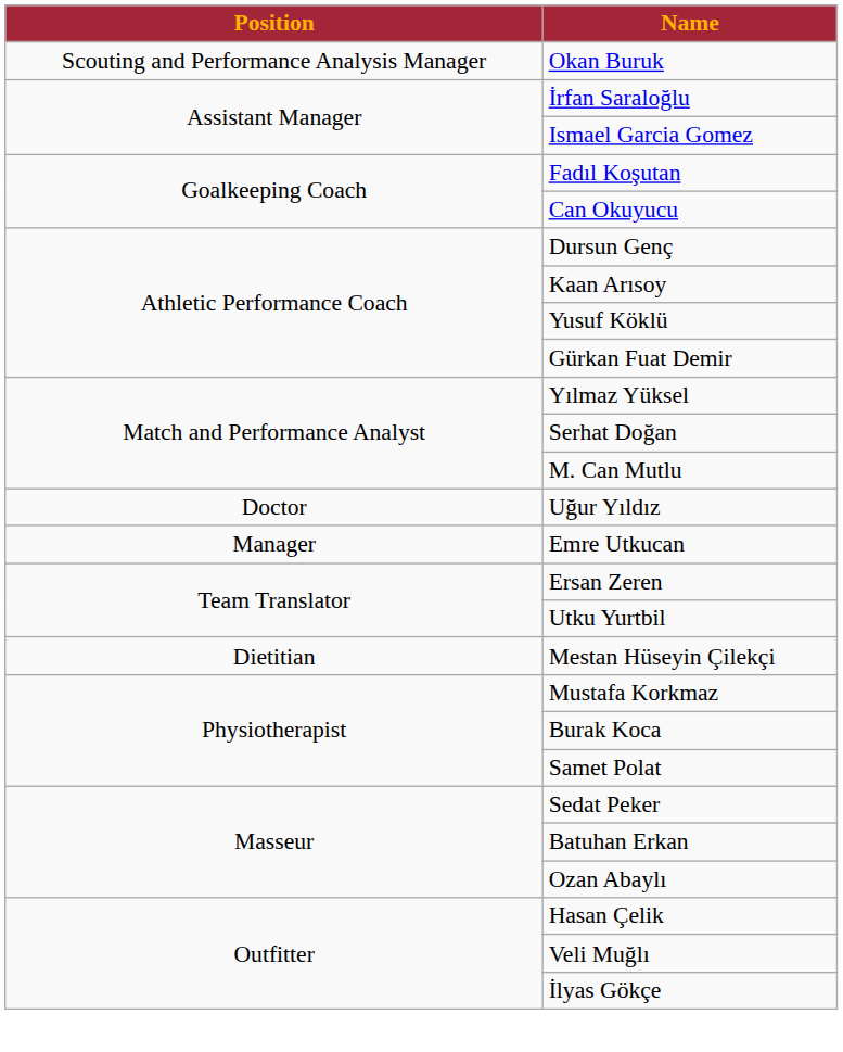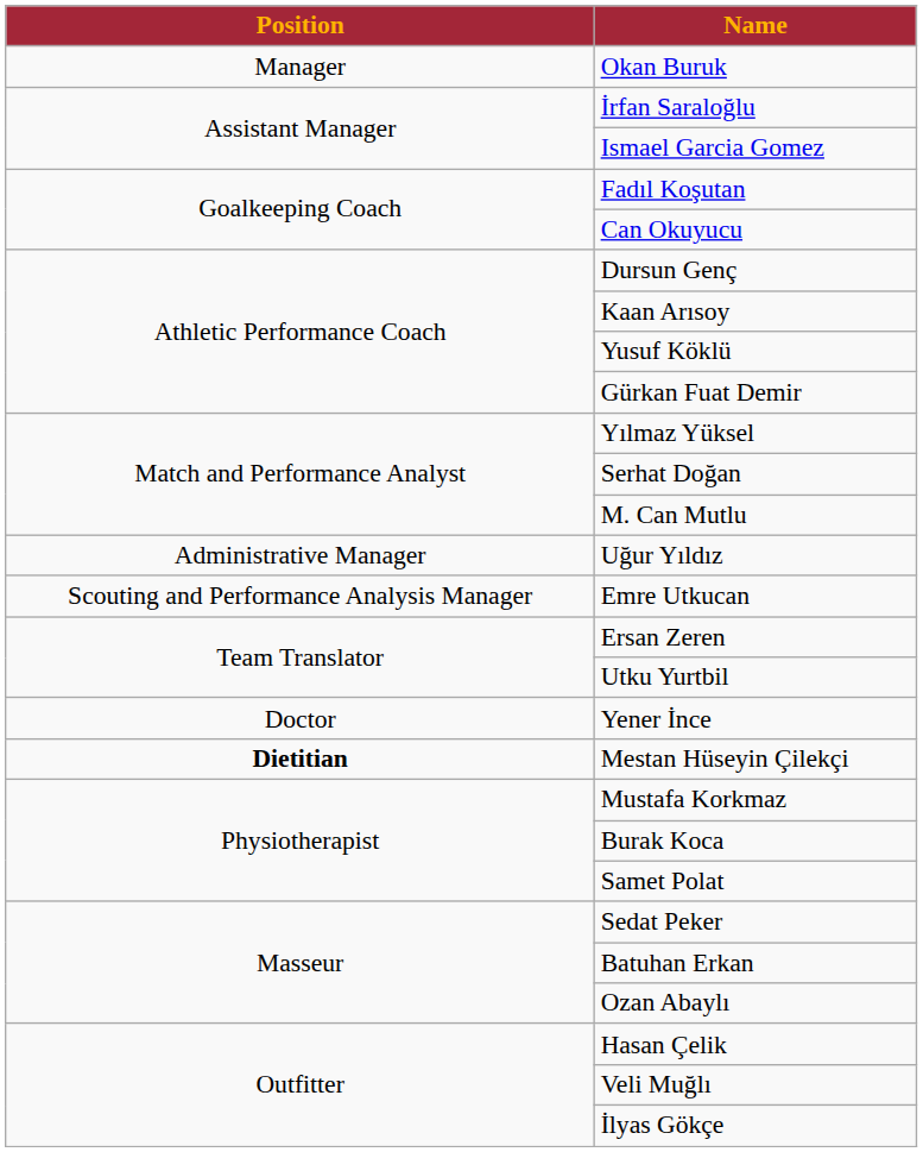Okan Buruk | Position: Scouting and Performance Analysis Manager -> Manager
Uğur Yıldız | Position: Doctor -> Administrative Manager
Emre Utkucan | Position: Manager -> Scouting and Performance Analysis Manager
+ row: Doctor | Yener İnce
Mestan Hüseyin Çilekçi | Position: normal -> bold
